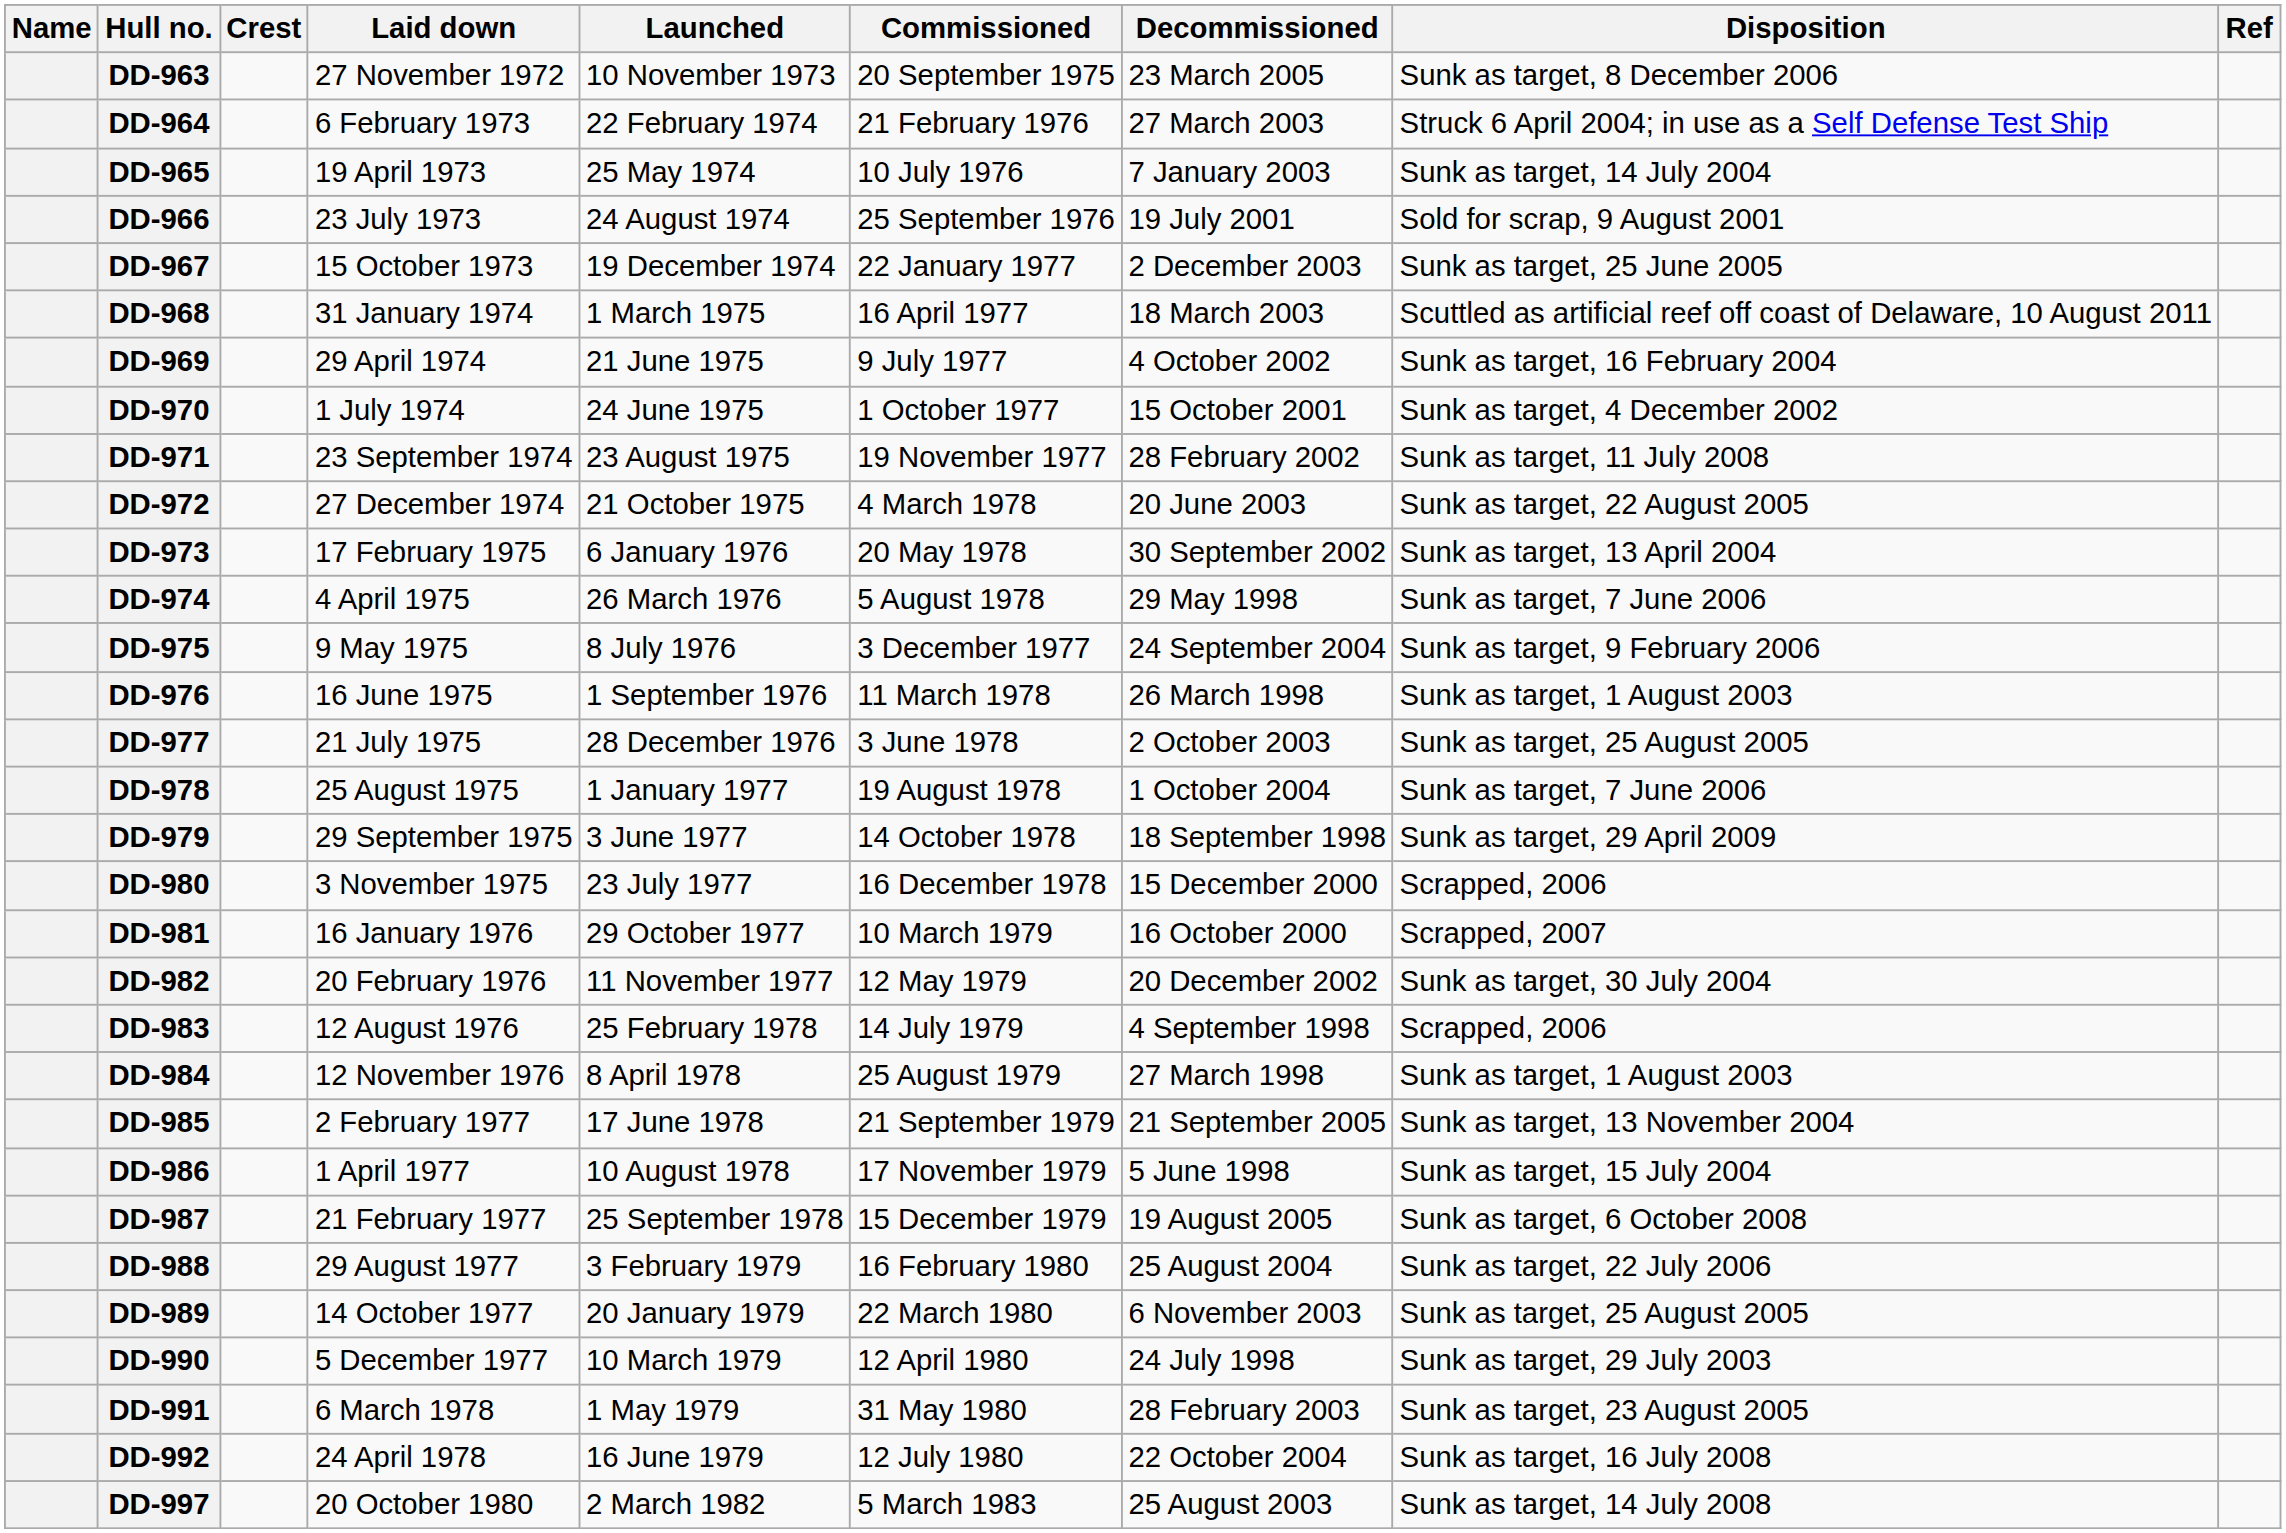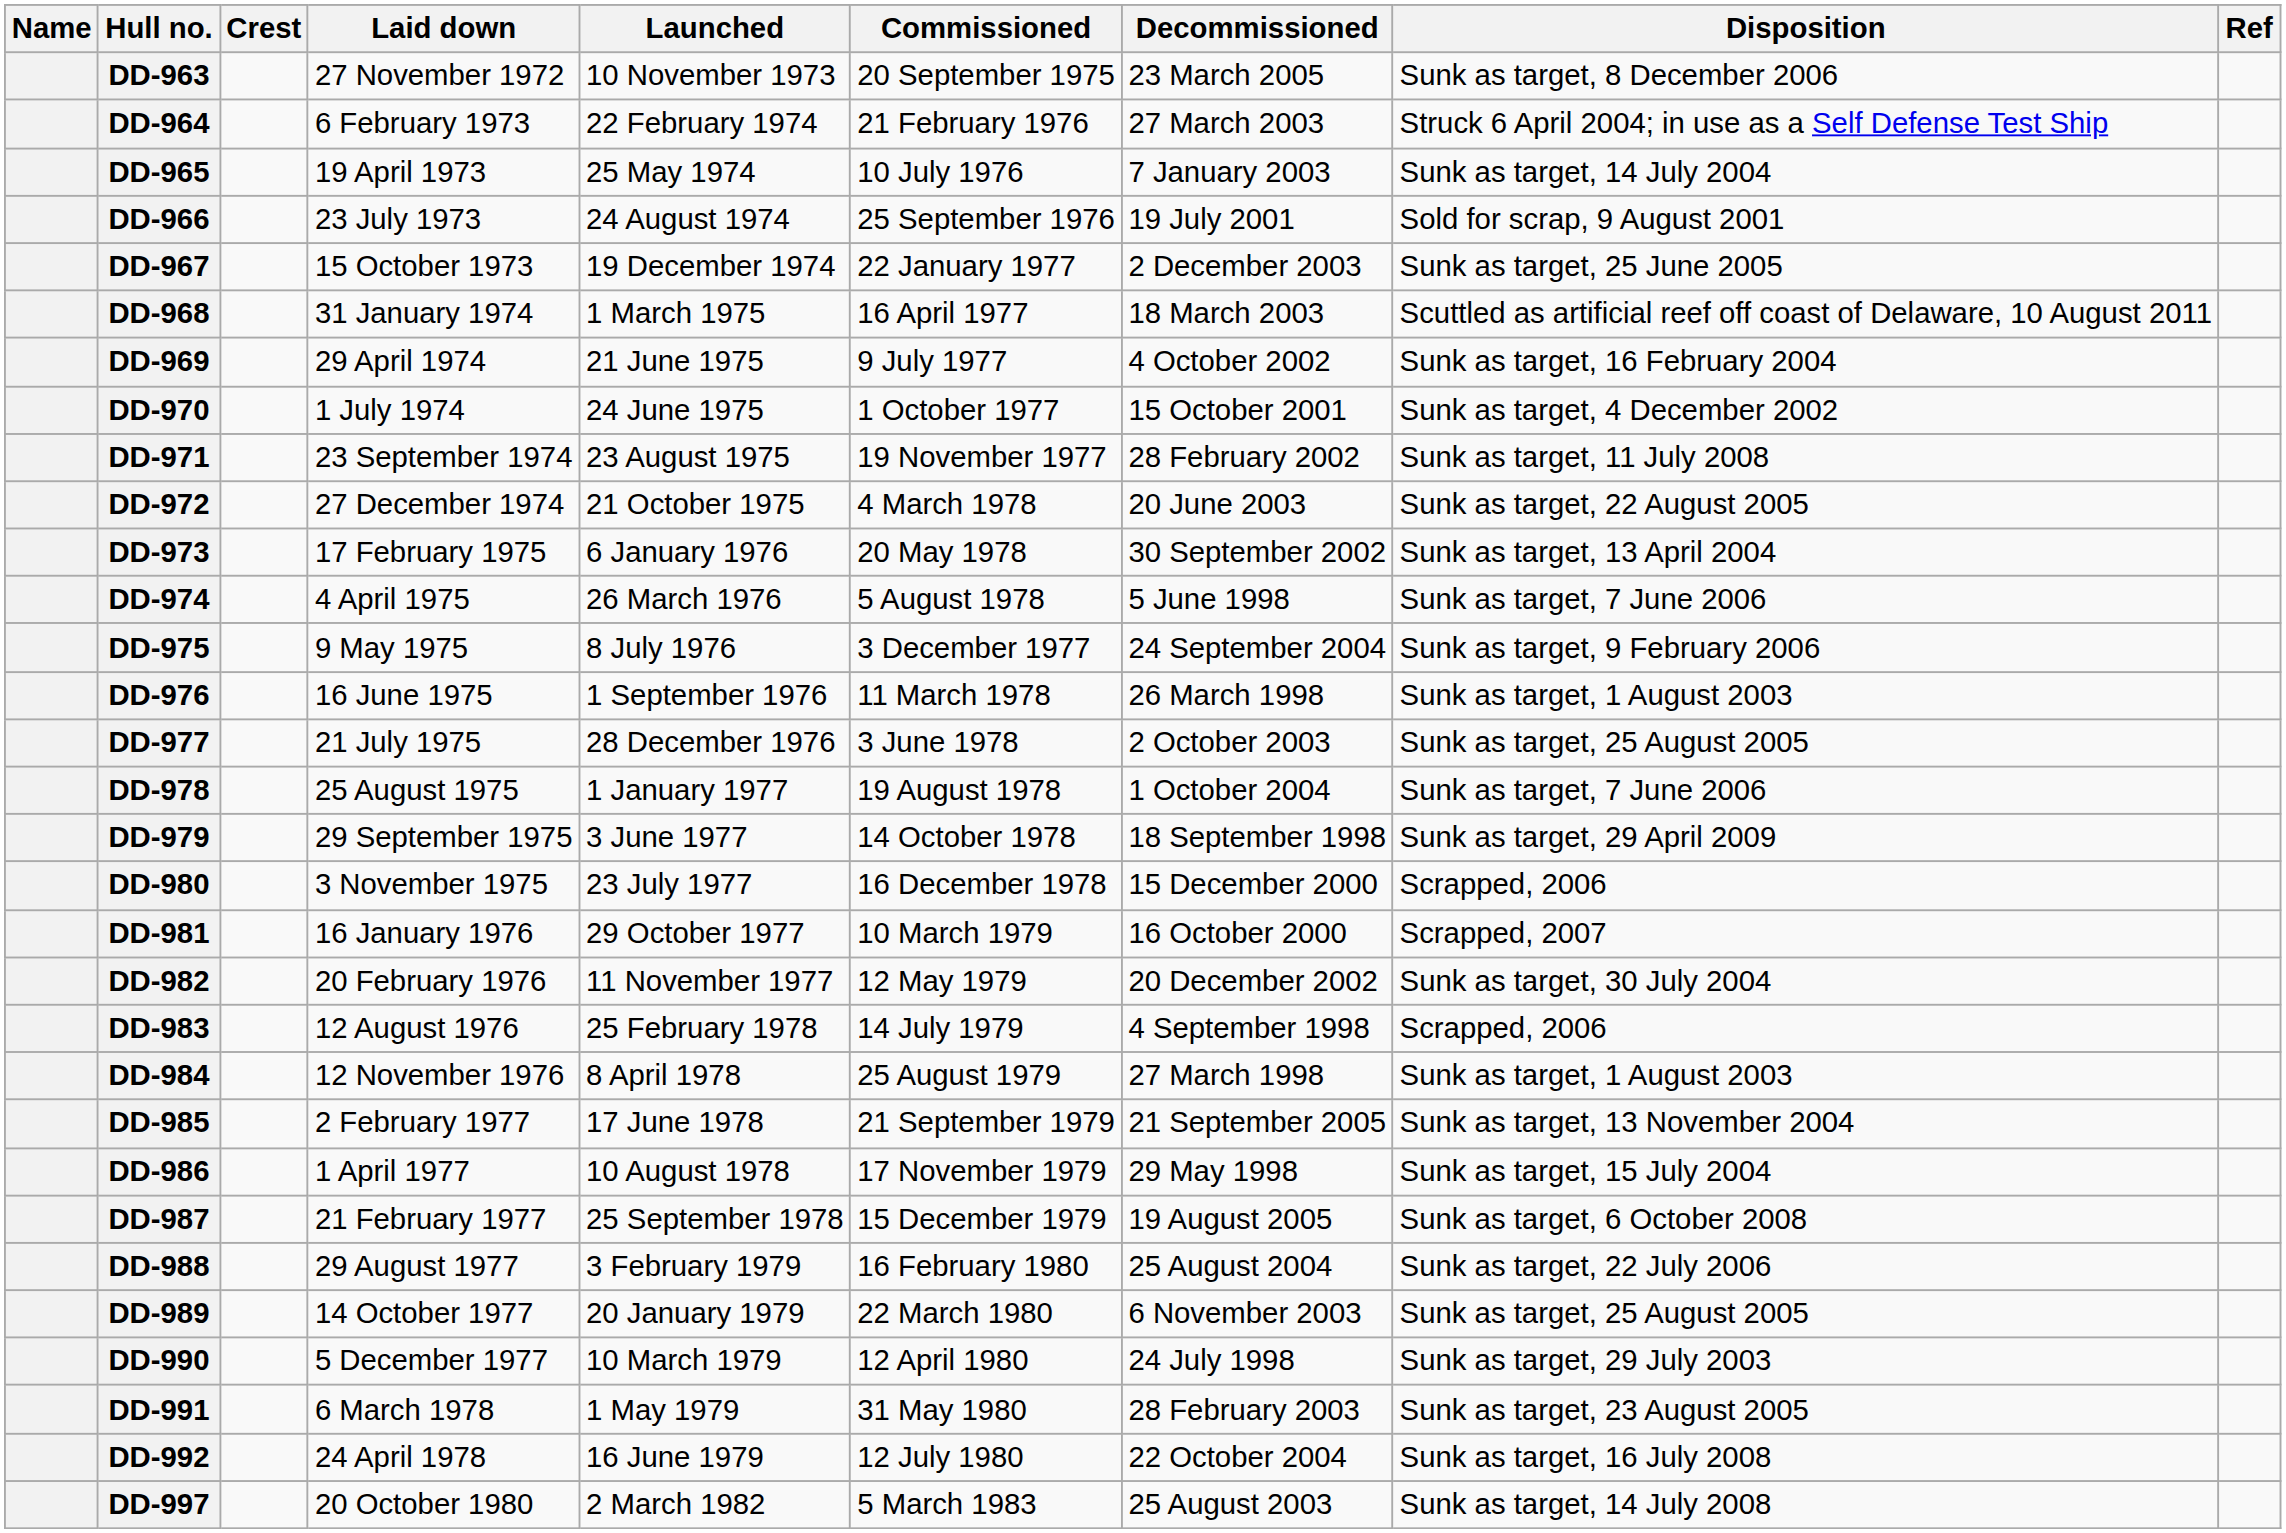DD-974 | Decommissioned: 29 May 1998 -> 5 June 1998
DD-986 | Decommissioned: 5 June 1998 -> 29 May 1998
